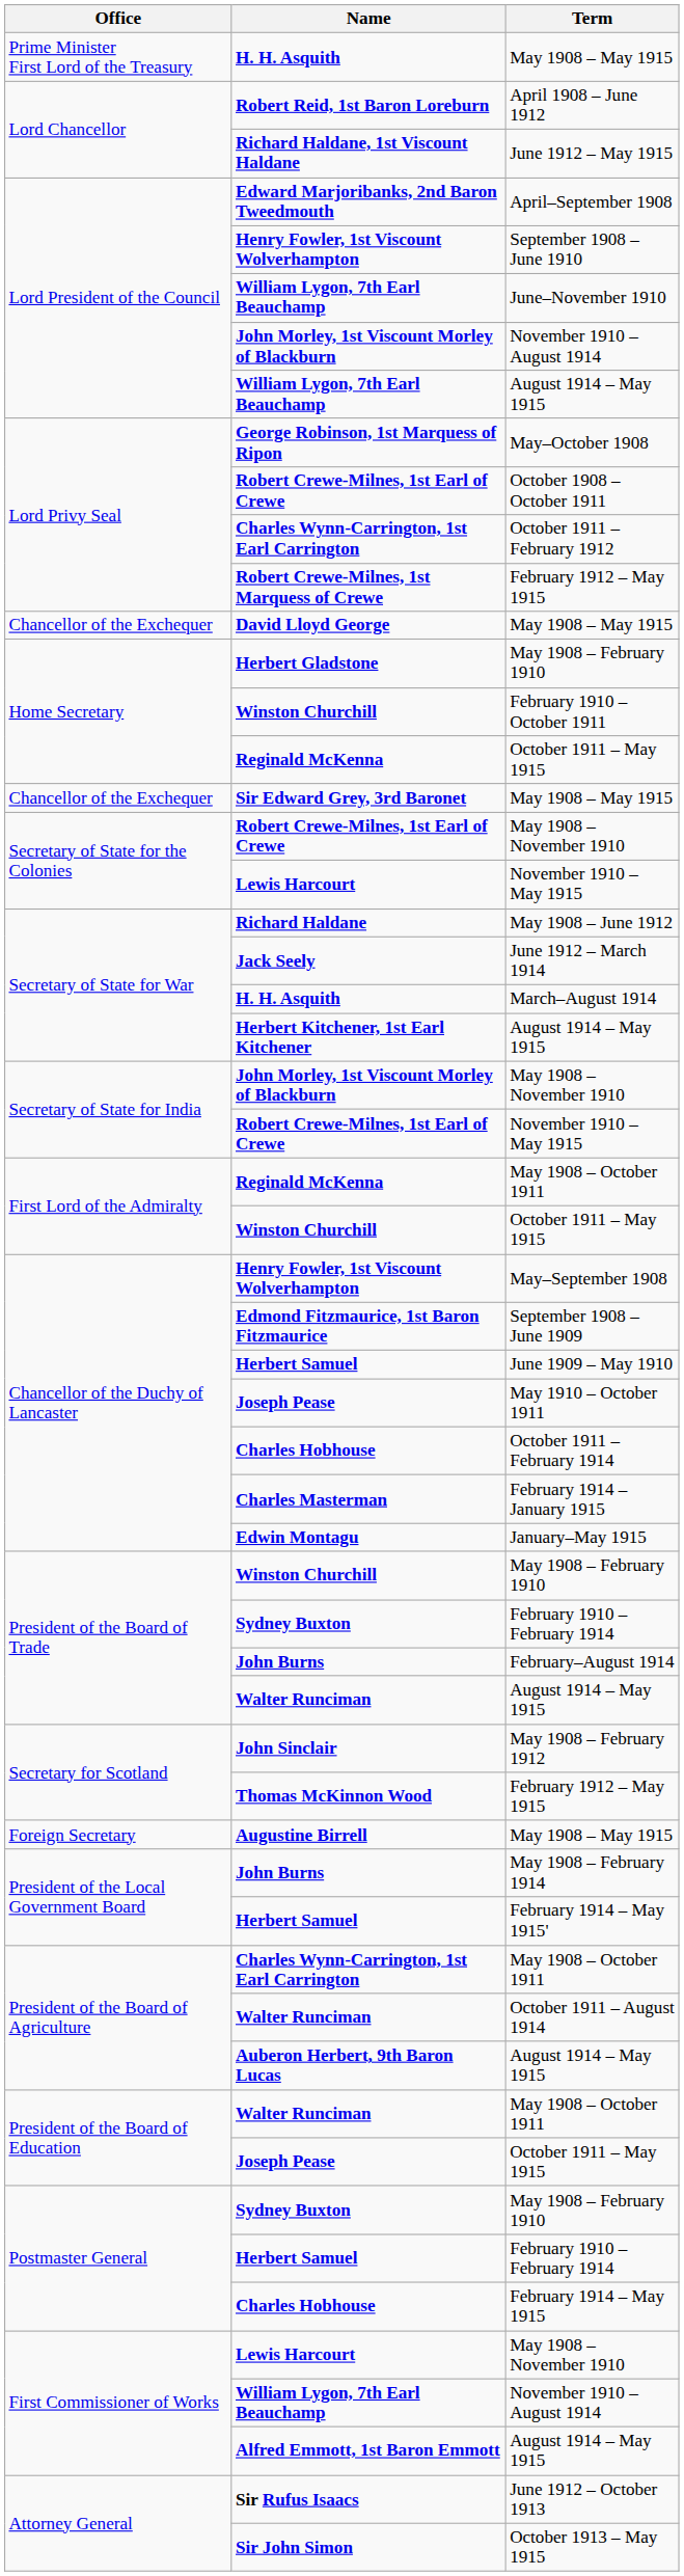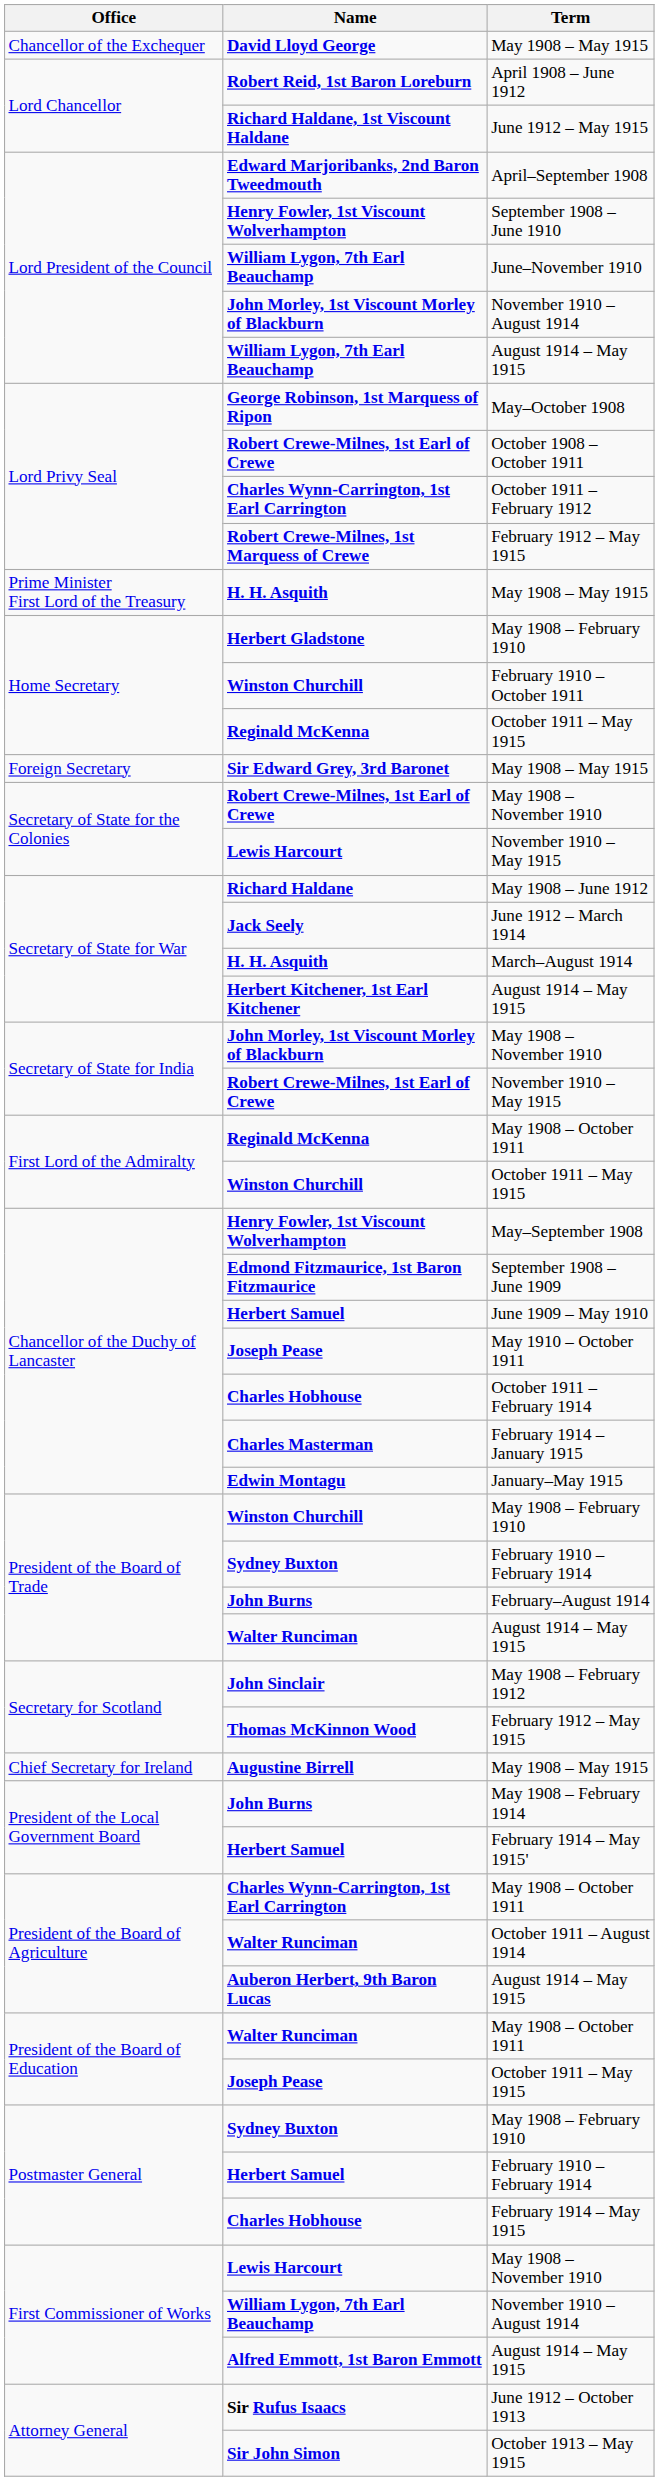rows swapped: H. H. Asquith / May 1908 – May 1915 <-> David Lloyd George / May 1908 – May 1915
Sir Edward Grey, 3rd Baronet / May 1908 – May 1915 | Office: Chancellor of the Exchequer -> Foreign Secretary
Augustine Birrell / May 1908 – May 1915 | Office: Foreign Secretary -> Chief Secretary for Ireland
